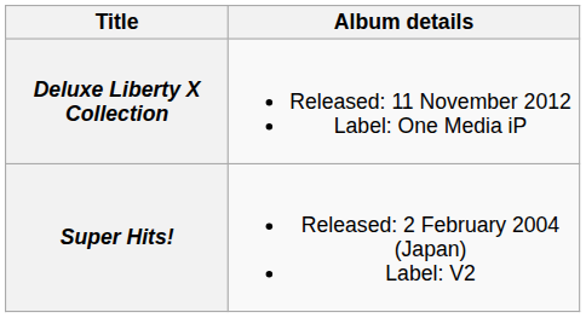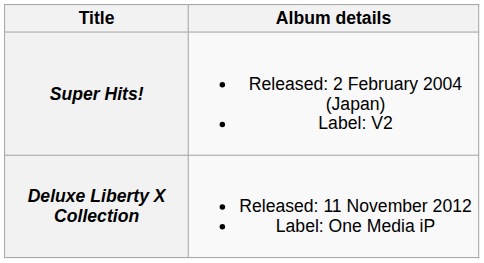rows swapped: Super Hits! <-> Deluxe Liberty X Collection
